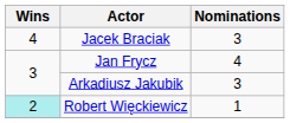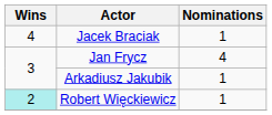Jacek Braciak | Nominations: 3 -> 1
Arkadiusz Jakubik | Nominations: 3 -> 1
